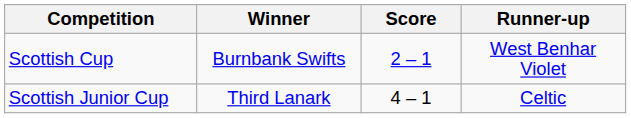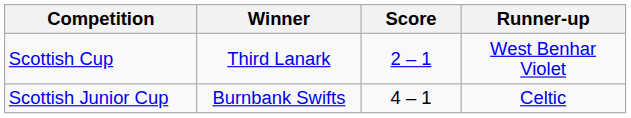Scottish Cup | Winner: Burnbank Swifts -> Third Lanark
Scottish Junior Cup | Winner: Third Lanark -> Burnbank Swifts
